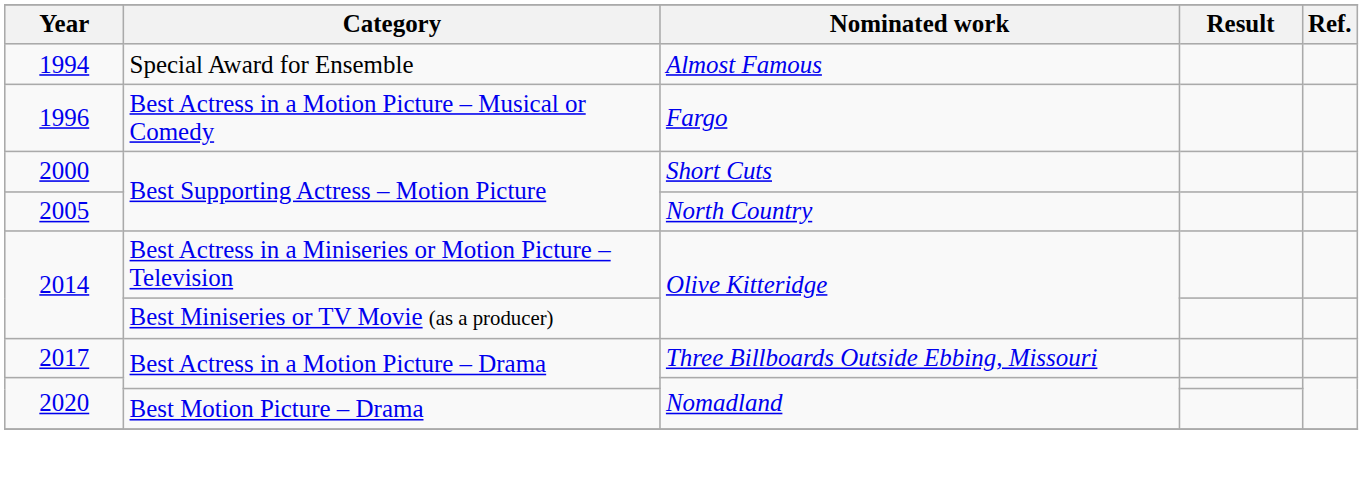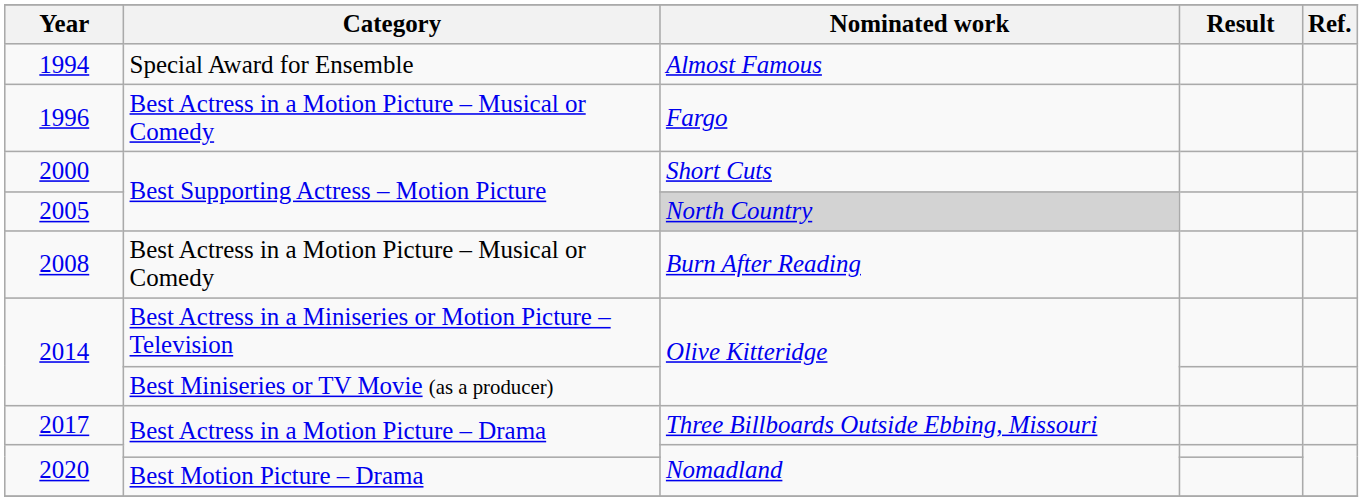2005 | Nominated work: no background -> lightgrey background
+ row: 2008 | Best Actress in a Motion Picture – Musical or Comedy | Burn After Reading
